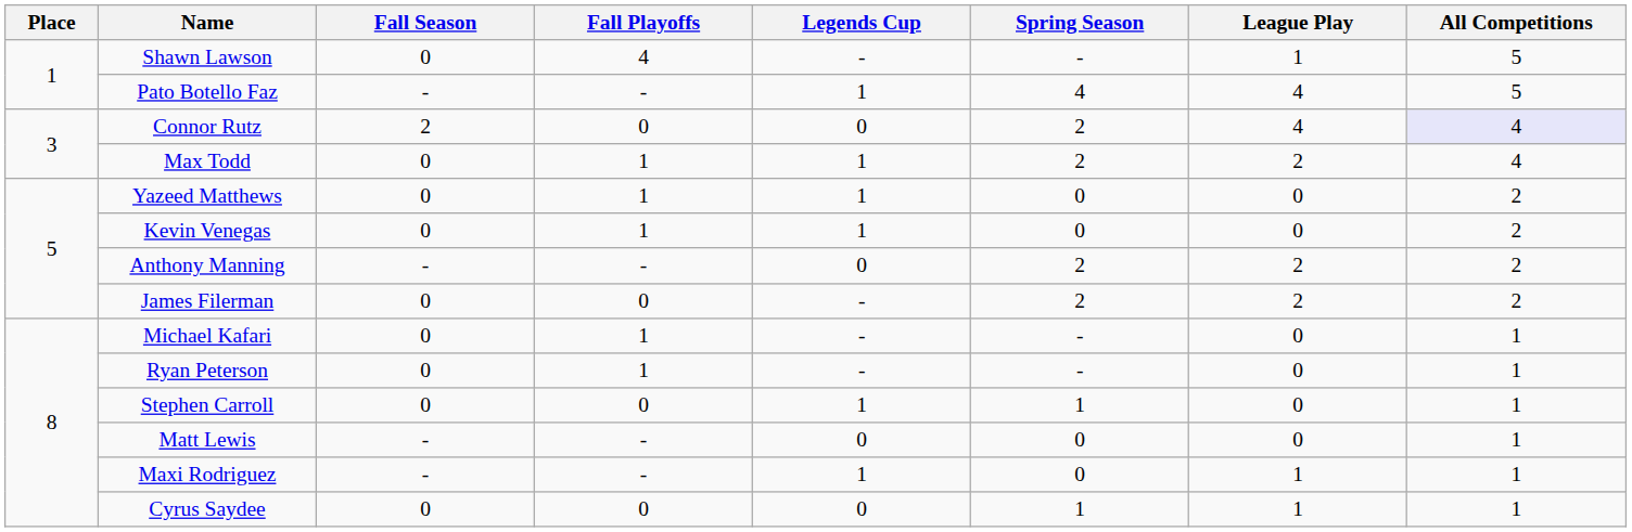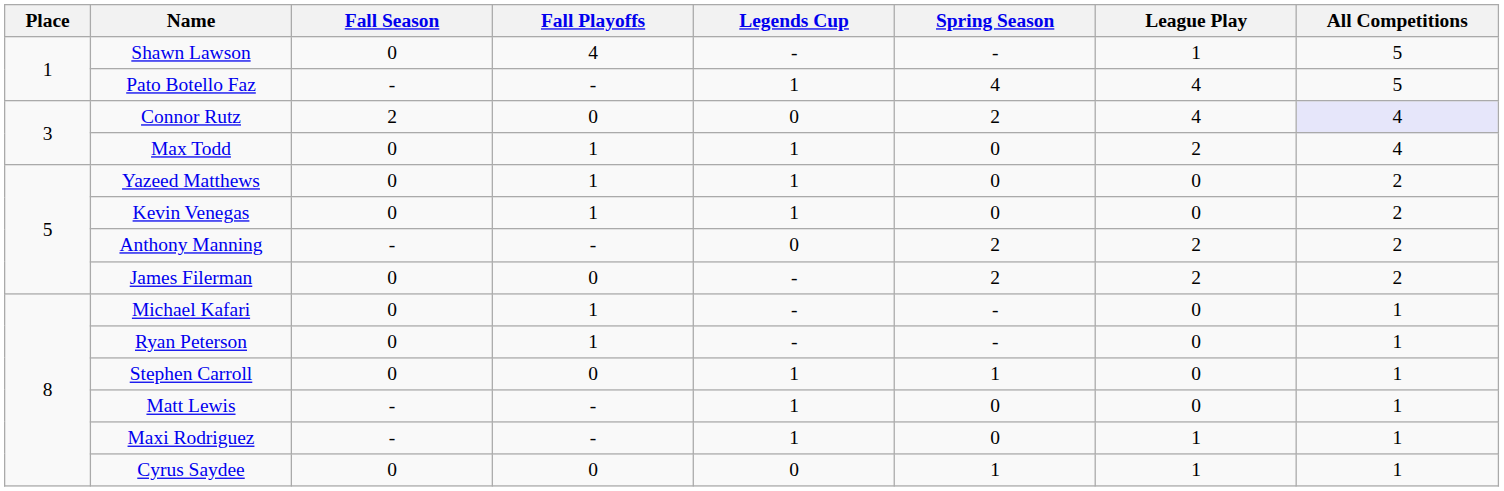Max Todd | Spring Season: 2 -> 0
Matt Lewis | Legends Cup: 0 -> 1
